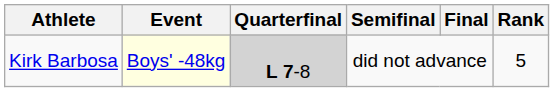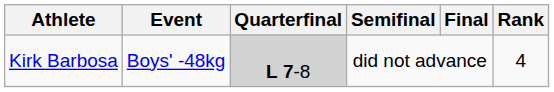Kirk Barbosa | Event: lightyellow background -> no background
Kirk Barbosa | Rank: 5 -> 4
